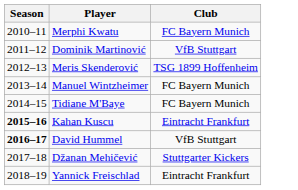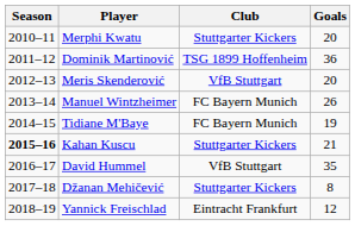+ column: Goals | 20 | 36 | 20 | 26 | 19 | 21 | 35 | 8 | 12
Merphi Kwatu | Club: FC Bayern Munich -> Stuttgarter Kickers
Dominik Martinović | Club: VfB Stuttgart -> TSG 1899 Hoffenheim
Meris Skenderović | Club: TSG 1899 Hoffenheim -> VfB Stuttgart
Kahan Kuscu | Club: Eintracht Frankfurt -> Stuttgarter Kickers
David Hummel | Season: bold -> normal
